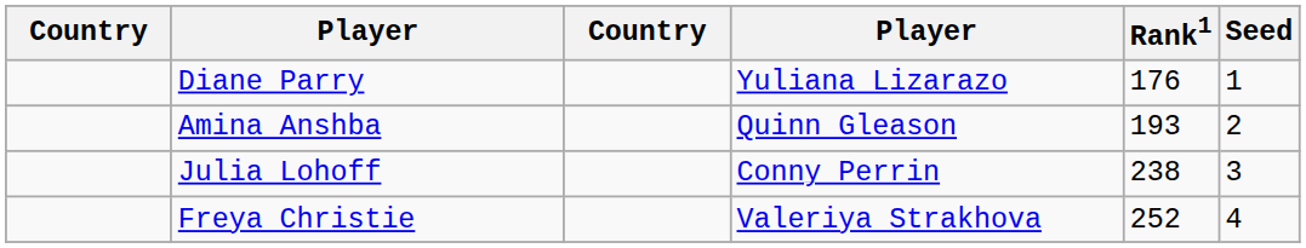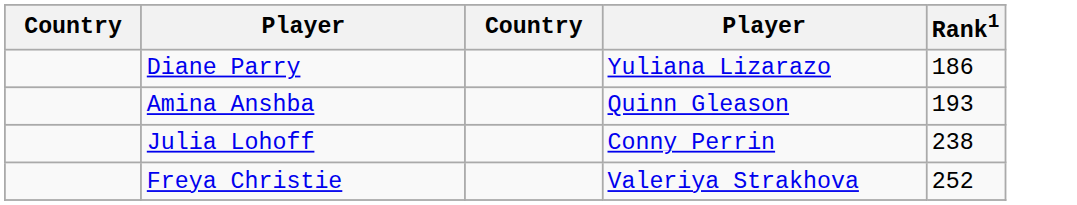- column: Seed | 1 | 2 | 3 | 4
Diane Parry | Rank1: 176 -> 186
